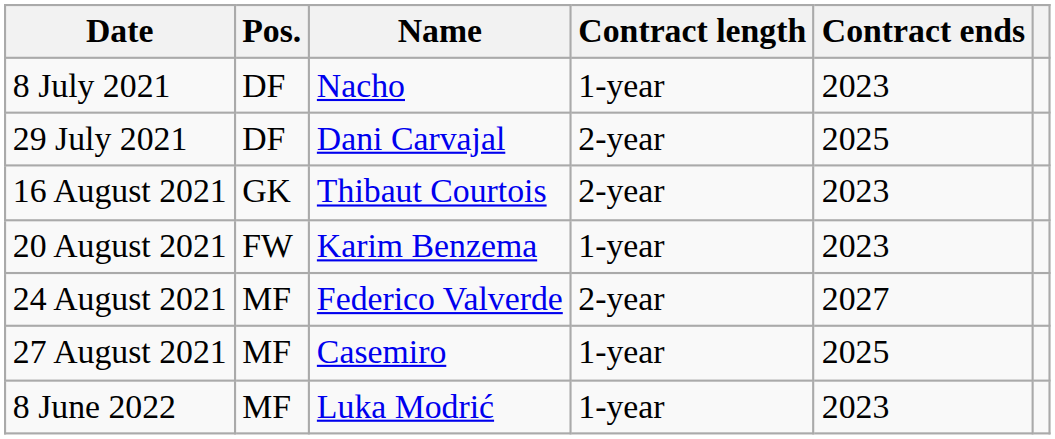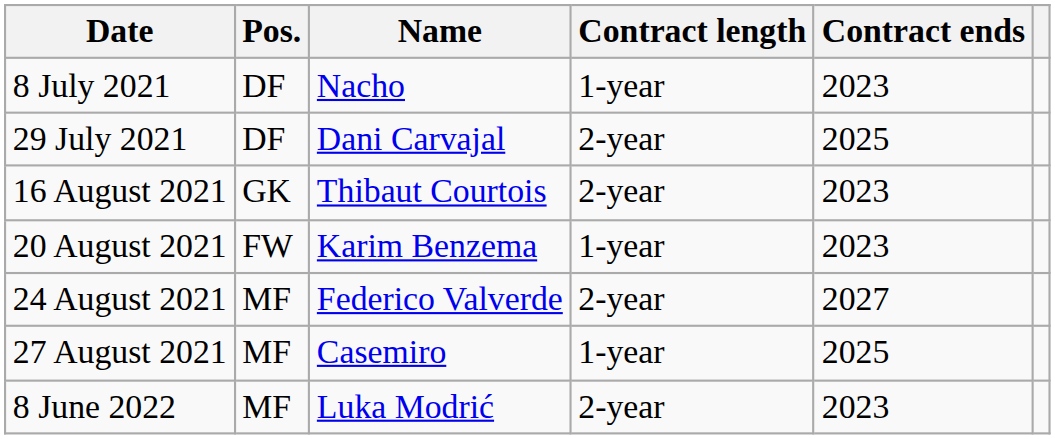8 June 2022 | Contract length: 1-year -> 2-year
